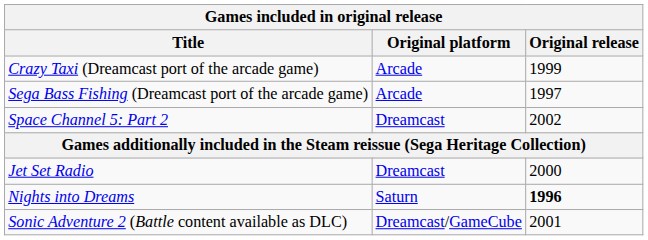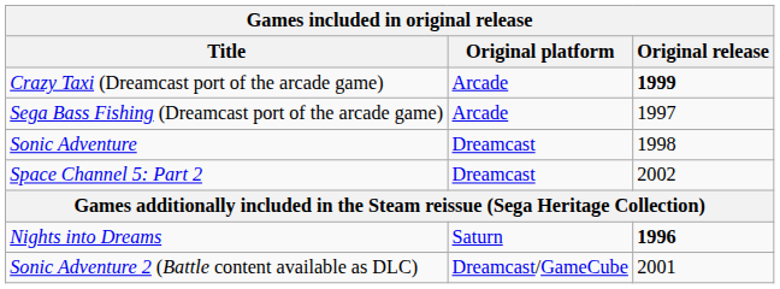Crazy Taxi (Dreamcast port of the arcade game) | Original release: normal -> bold
+ row: Sonic Adventure | Dreamcast | 1998
- row: Jet Set Radio | Dreamcast | 2000
